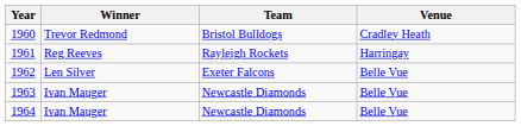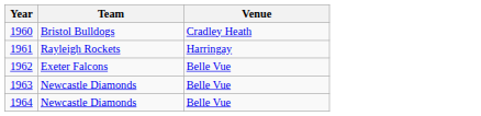- column: Winner | Trevor Redmond | Reg Reeves | Len Silver | Ivan Mauger | Ivan Mauger
